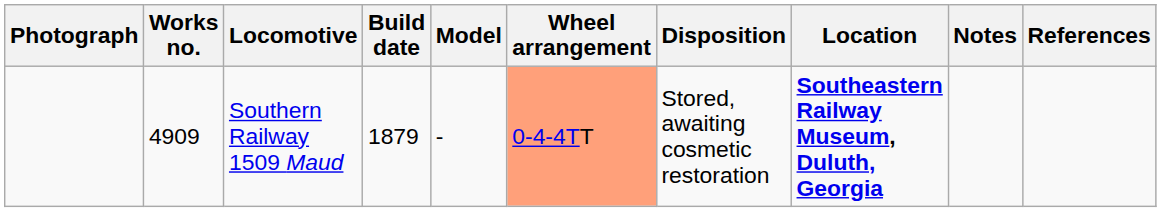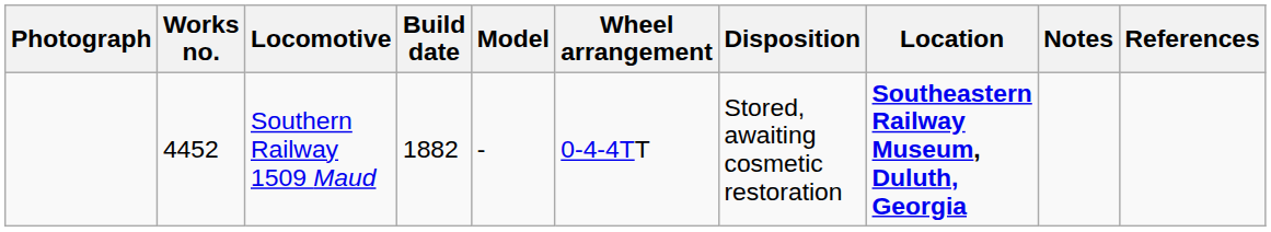Southern Railway 1509 Maud | Works no.: 4909 -> 4452
Southern Railway 1509 Maud | Build date: 1879 -> 1882
Southern Railway 1509 Maud | Wheel arrangement: lightsalmon background -> no background
